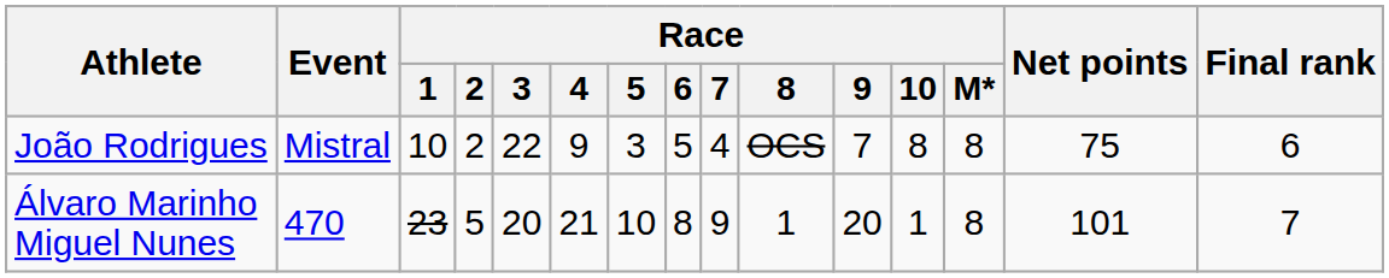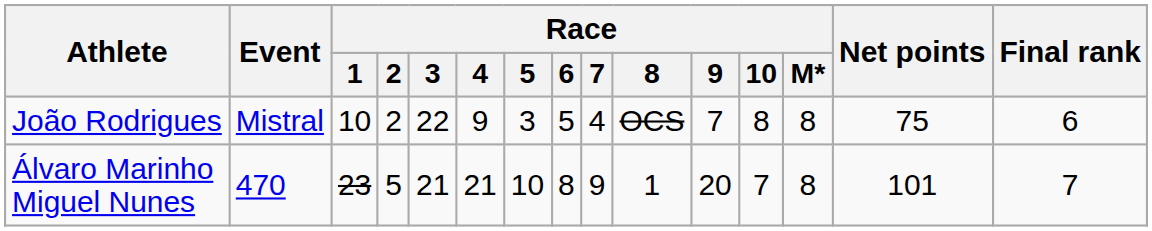Álvaro Marinho Miguel Nunes | Race / 3: 20 -> 21
Álvaro Marinho Miguel Nunes | Race / 10: 1 -> 7
